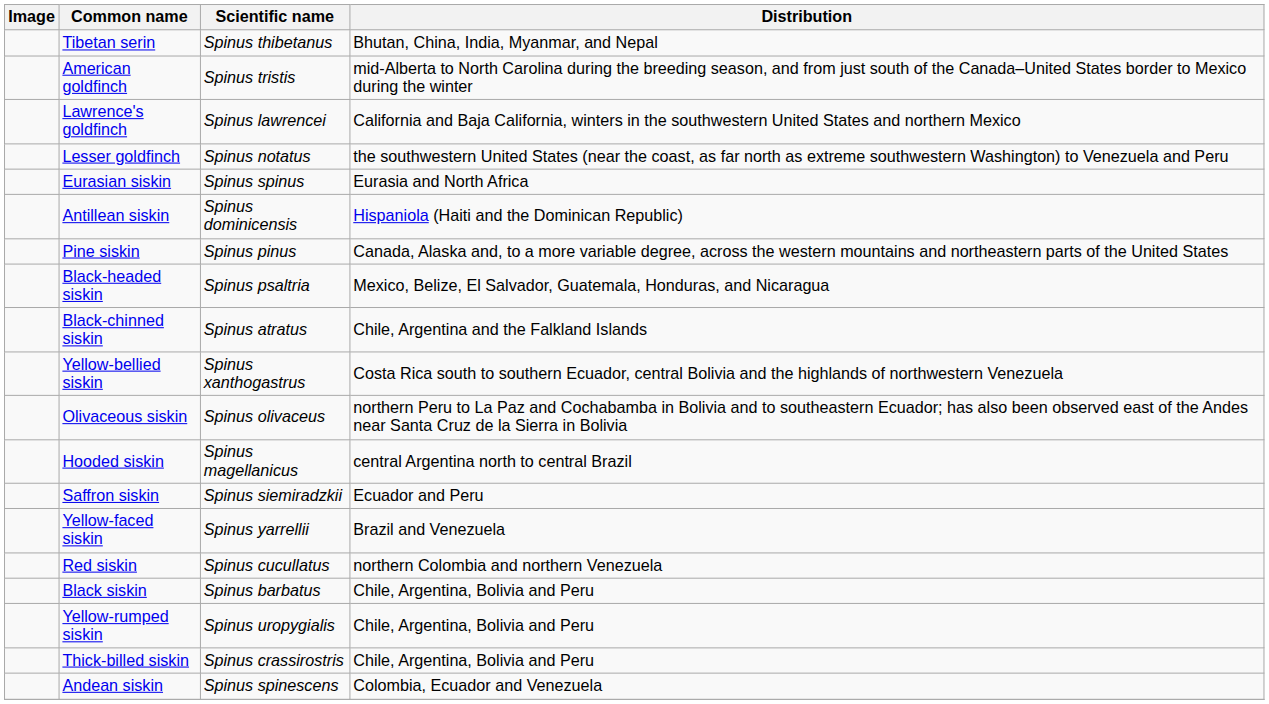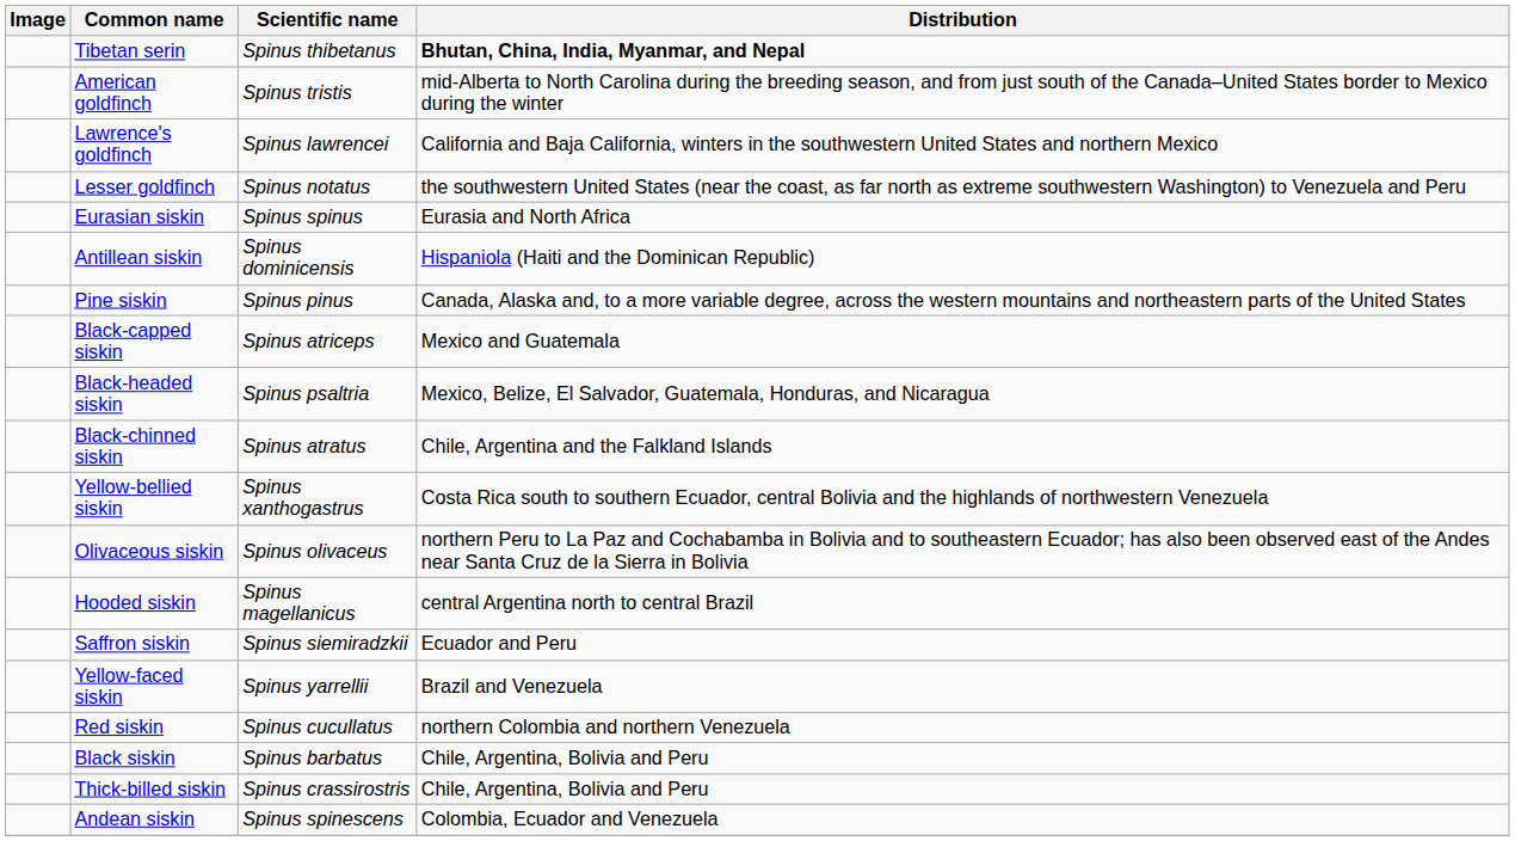Tibetan serin | Distribution: normal -> bold
+ row: Black-capped siskin | Spinus atriceps | Mexico and Guatemala
- row: Yellow-rumped siskin | Spinus uropygialis | Chile, Argentina, Bolivia and Peru
